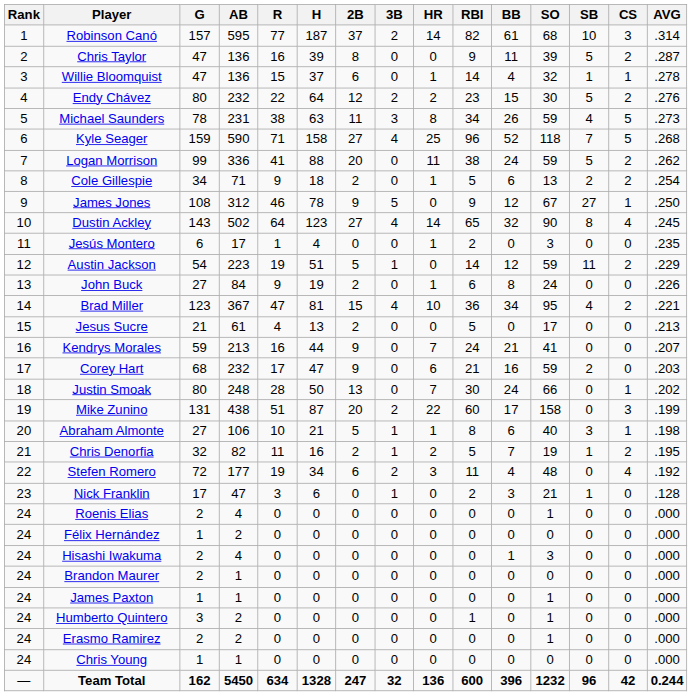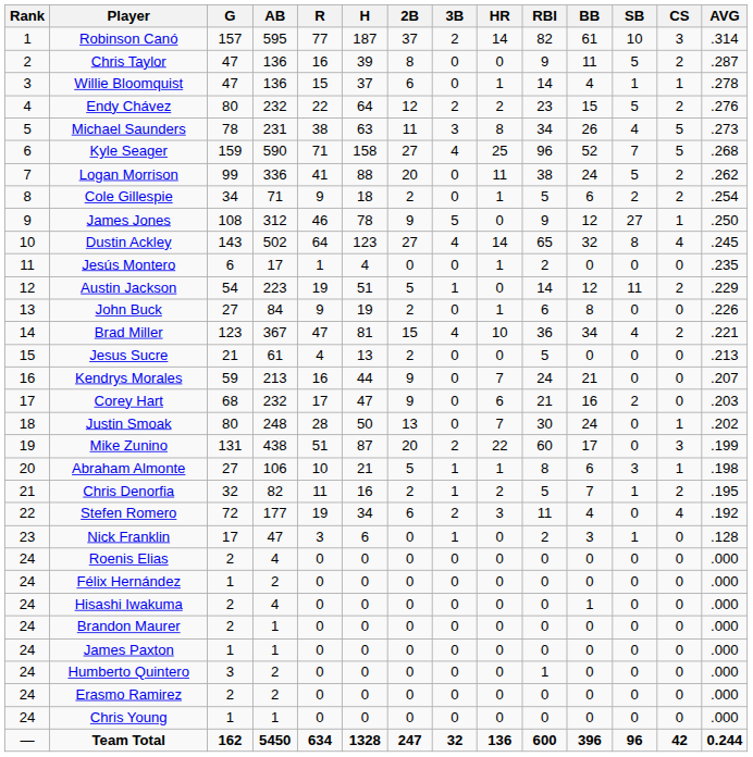- column: SO | 68 | 39 | 32 | 30 | 59 | 118 | 59 | 13 | 67 | 90 | 3 | 59 | 24 | 95 | 17 | 41 | 59 | 66 | 158 | 40 | 19 | 48 | 21 | 1 | 0 | 3 | 0 | 1 | 1 | 1 | 0 | 1232
